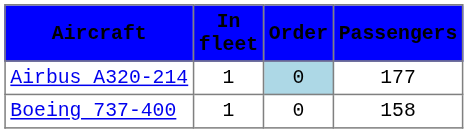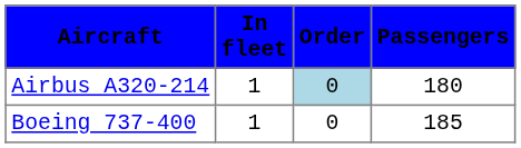Airbus A320-214 | Passengers: 177 -> 180
Boeing 737-400 | Passengers: 158 -> 185
